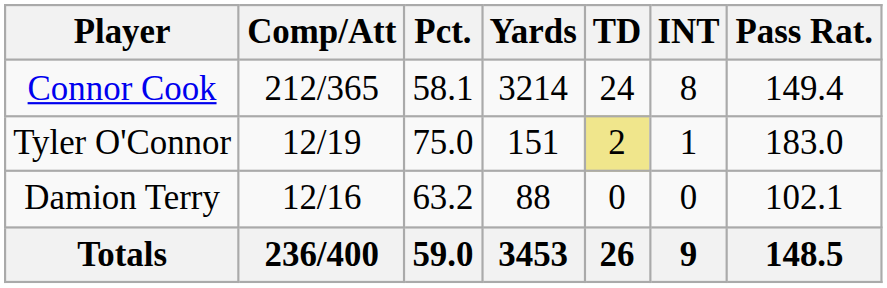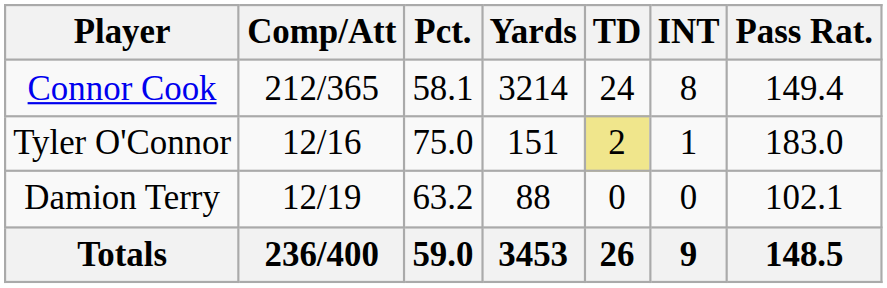Tyler O'Connor | Comp/Att: 12/19 -> 12/16
Damion Terry | Comp/Att: 12/16 -> 12/19
